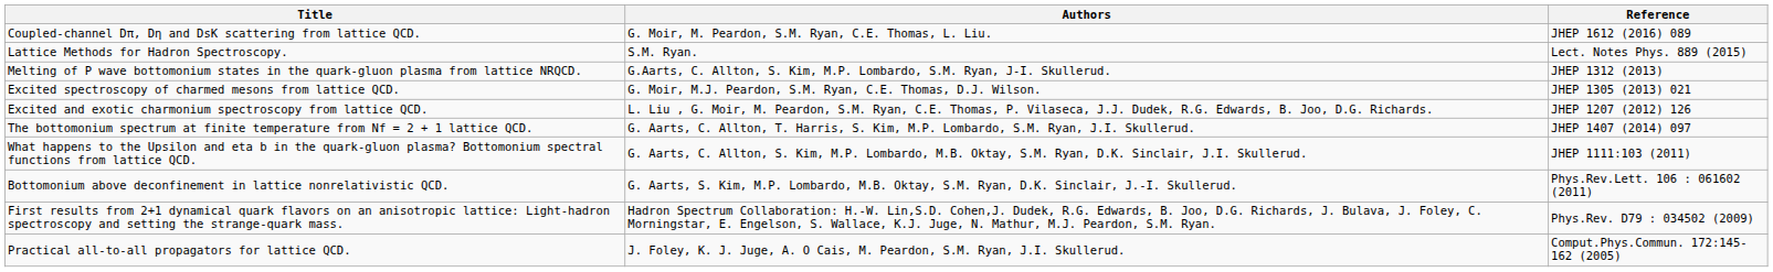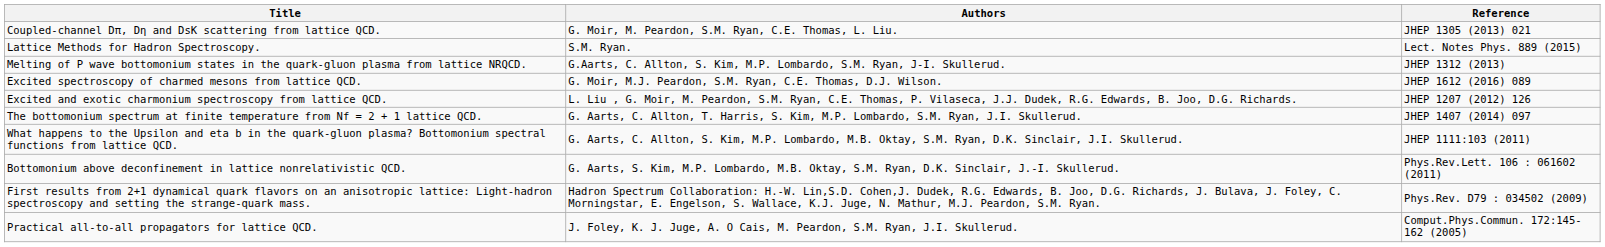Coupled-channel Dπ, Dη and DsK scattering from lattice QCD. | Reference: JHEP 1612 (2016) 089 -> JHEP 1305 (2013) 021
Excited spectroscopy of charmed mesons from lattice QCD. | Reference: JHEP 1305 (2013) 021 -> JHEP 1612 (2016) 089
